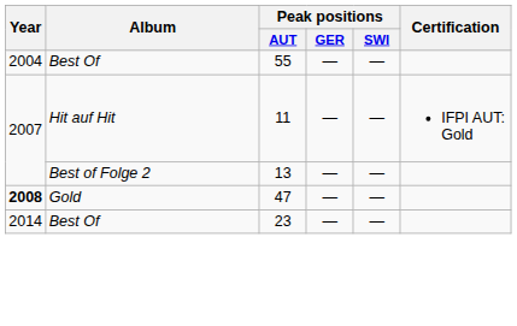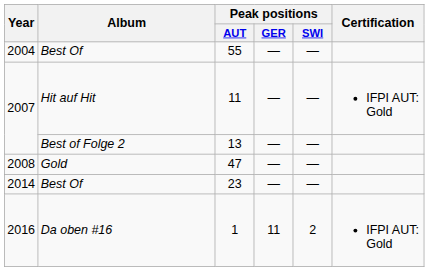47 | Year: bold -> normal
+ row: 2016 | Da oben #16 | 1 | 11 | 2 | IFPI AUT: Gold
